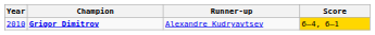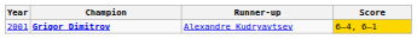Grigor Dimitrov | Year: 2010 -> 2001
